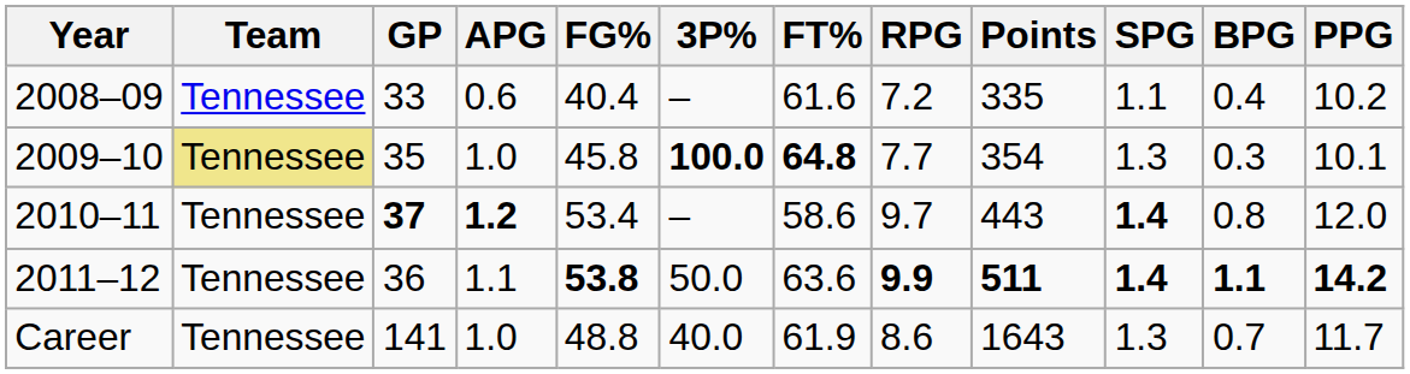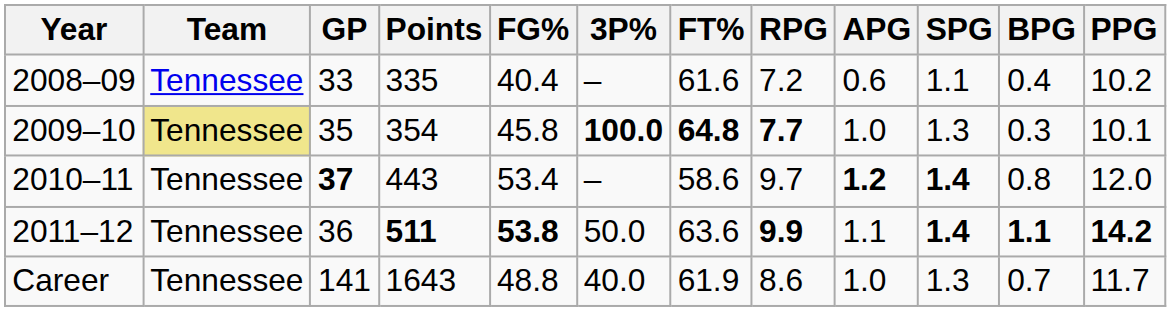columns swapped: Points <-> APG
2009–10 | RPG: normal -> bold
